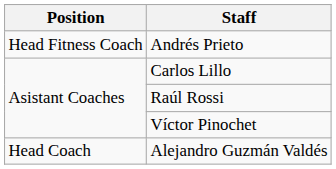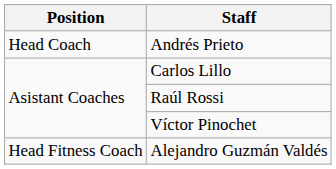Andrés Prieto | Position: Head Fitness Coach -> Head Coach
Alejandro Guzmán Valdés | Position: Head Coach -> Head Fitness Coach
